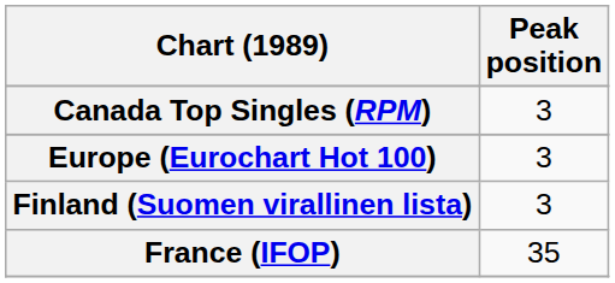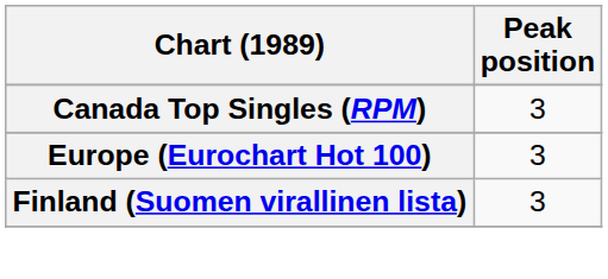- row: France (IFOP) | 35
